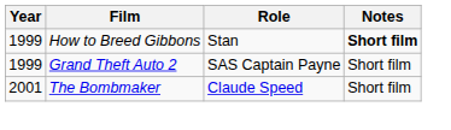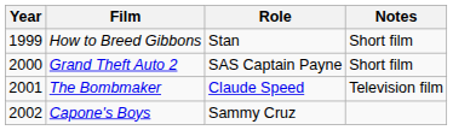How to Breed Gibbons | Notes: bold -> normal
Grand Theft Auto 2 | Year: 1999 -> 2000
The Bombmaker | Notes: Short film -> Television film
+ row: 2002 | Capone's Boys | Sammy Cruz
